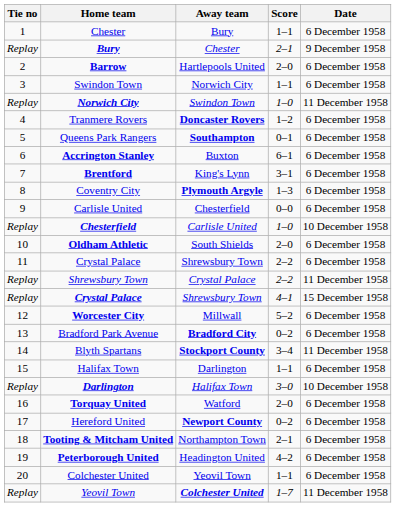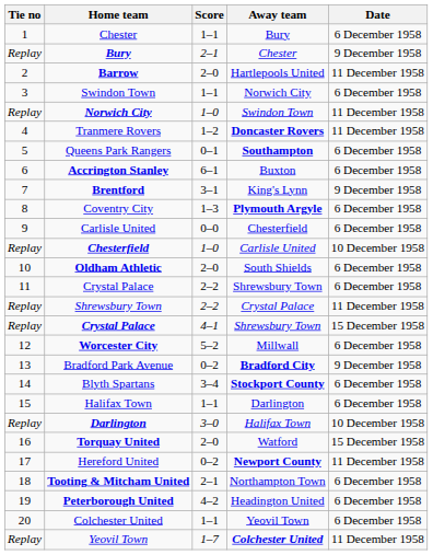columns swapped: Score <-> Away team
Barrow | Date: 6 December 1958 -> 11 December 1958
Tranmere Rovers | Date: 6 December 1958 -> 11 December 1958
Brentford | Date: 6 December 1958 -> 9 December 1958
Bradford Park Avenue | Date: 6 December 1958 -> 9 December 1958
Blyth Spartans | Date: 11 December 1958 -> 6 December 1958
Torquay United | Date: 6 December 1958 -> 15 December 1958
Hereford United | Date: 6 December 1958 -> 11 December 1958
